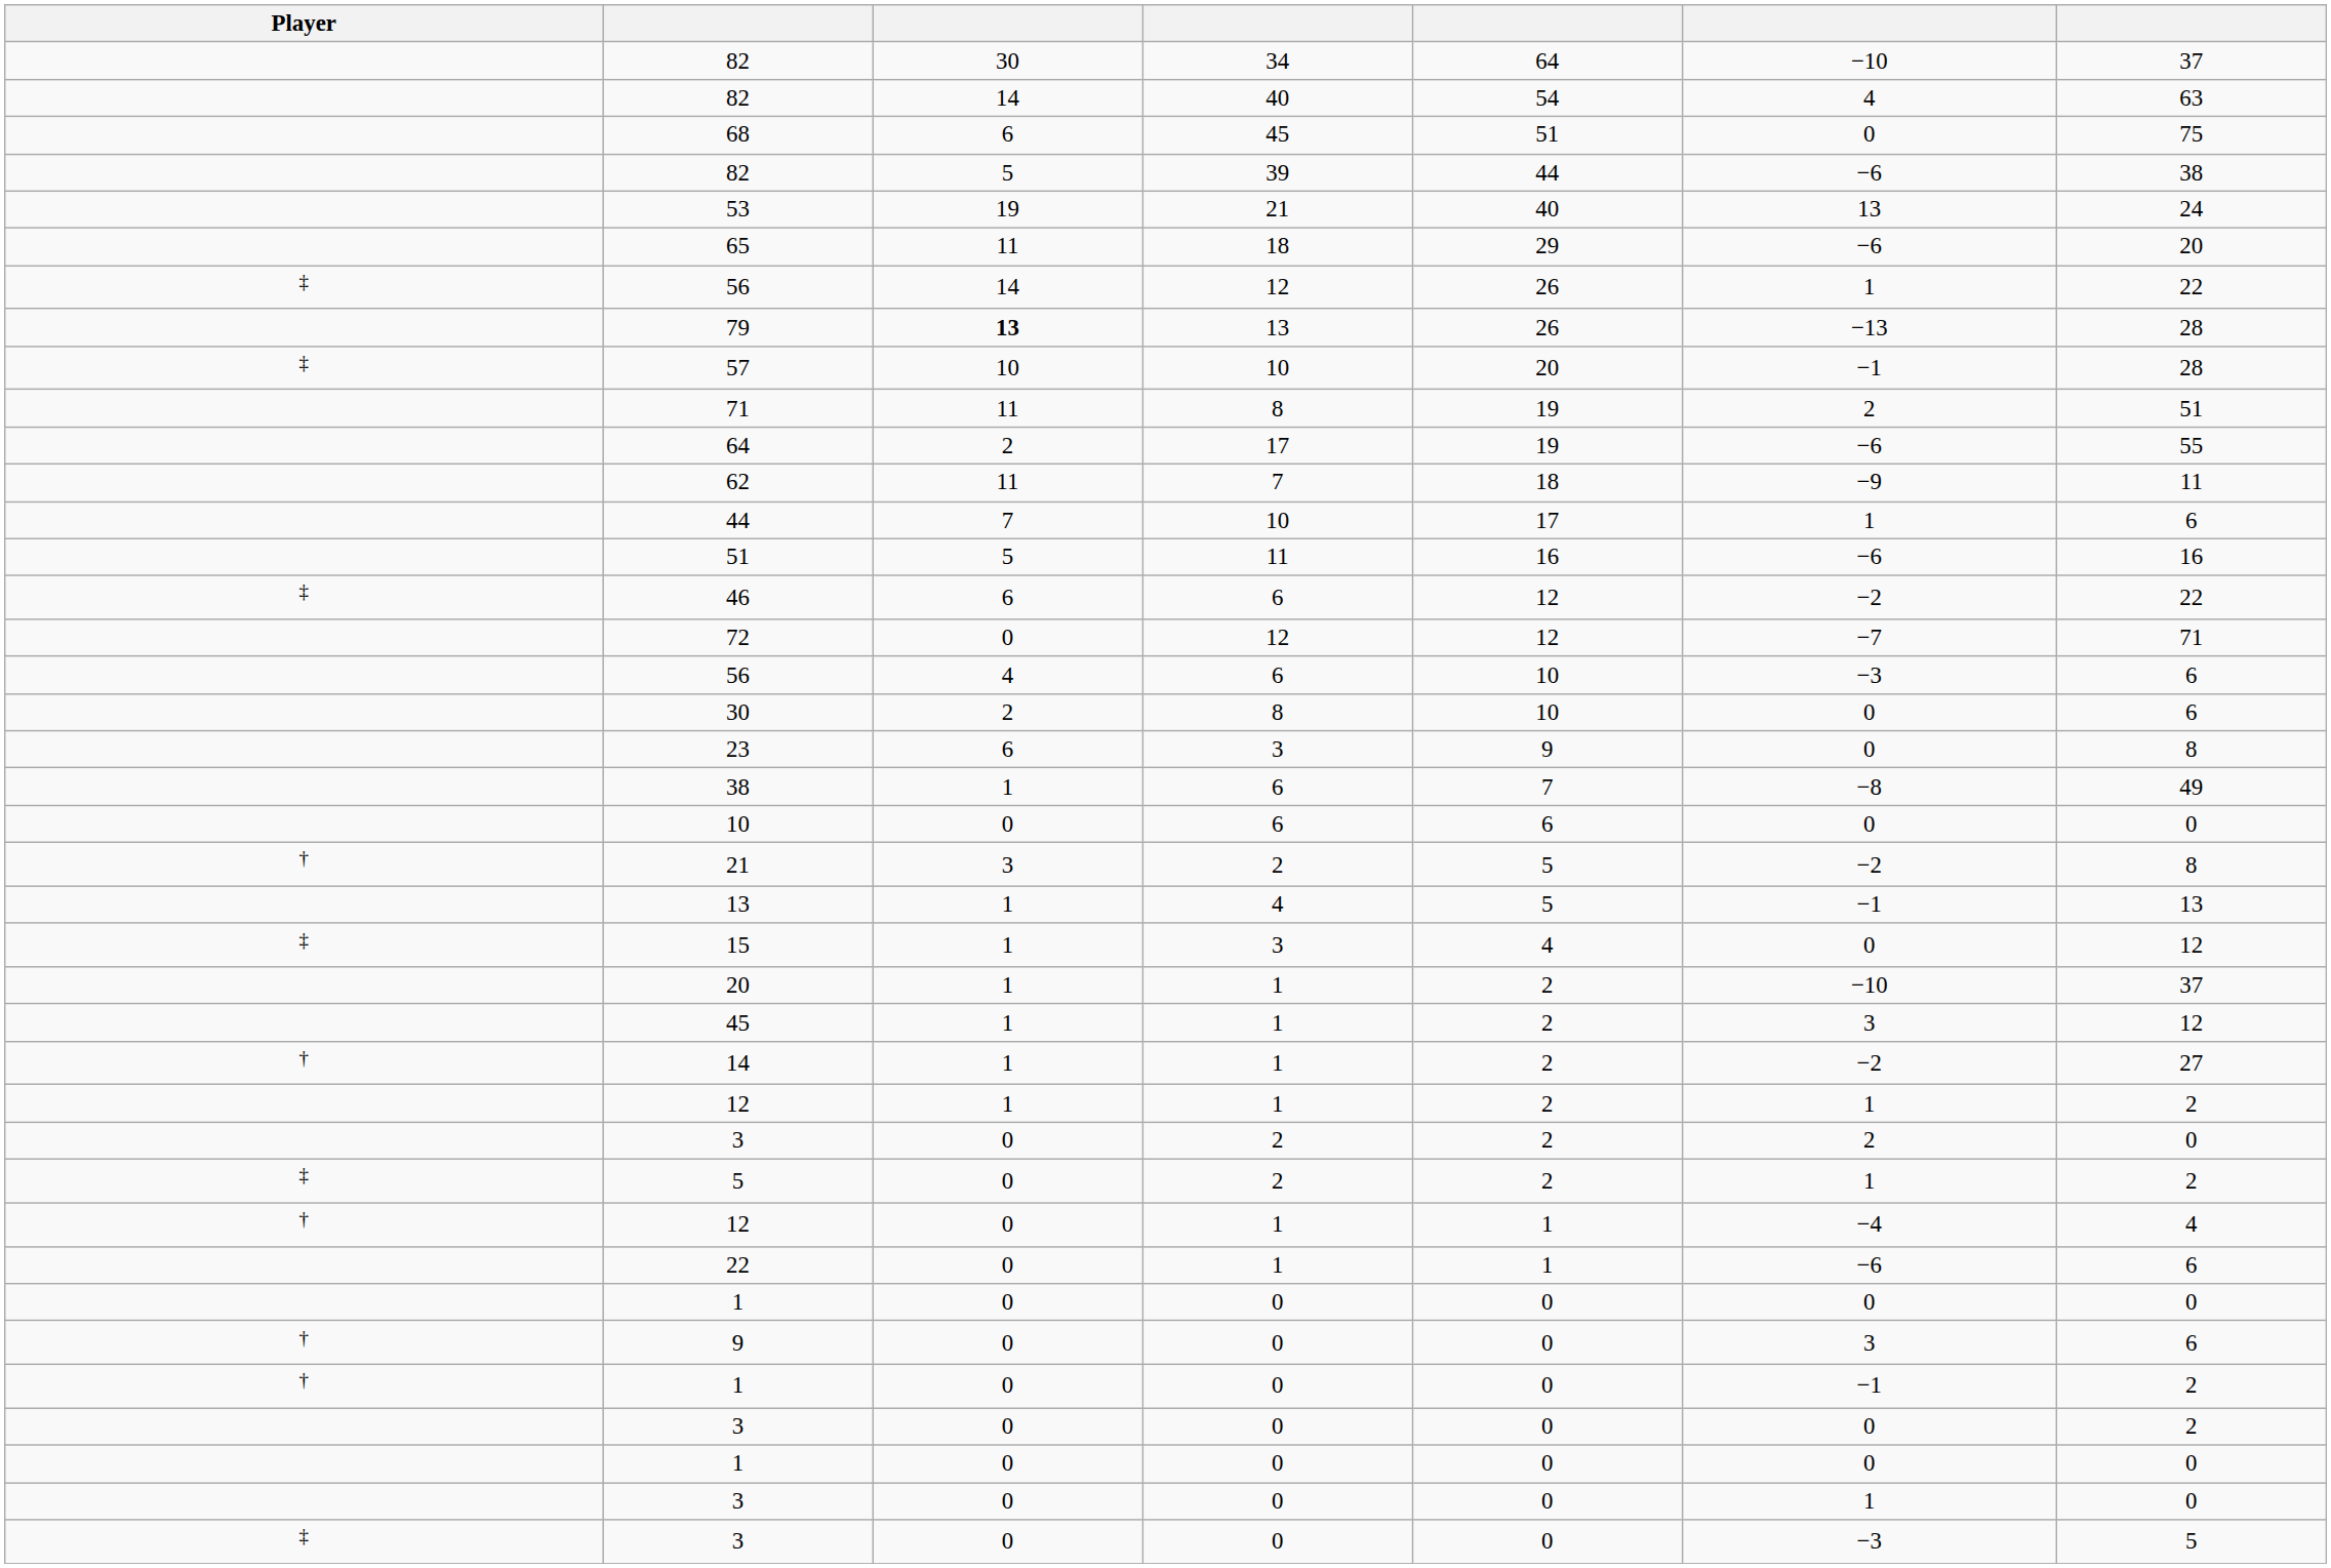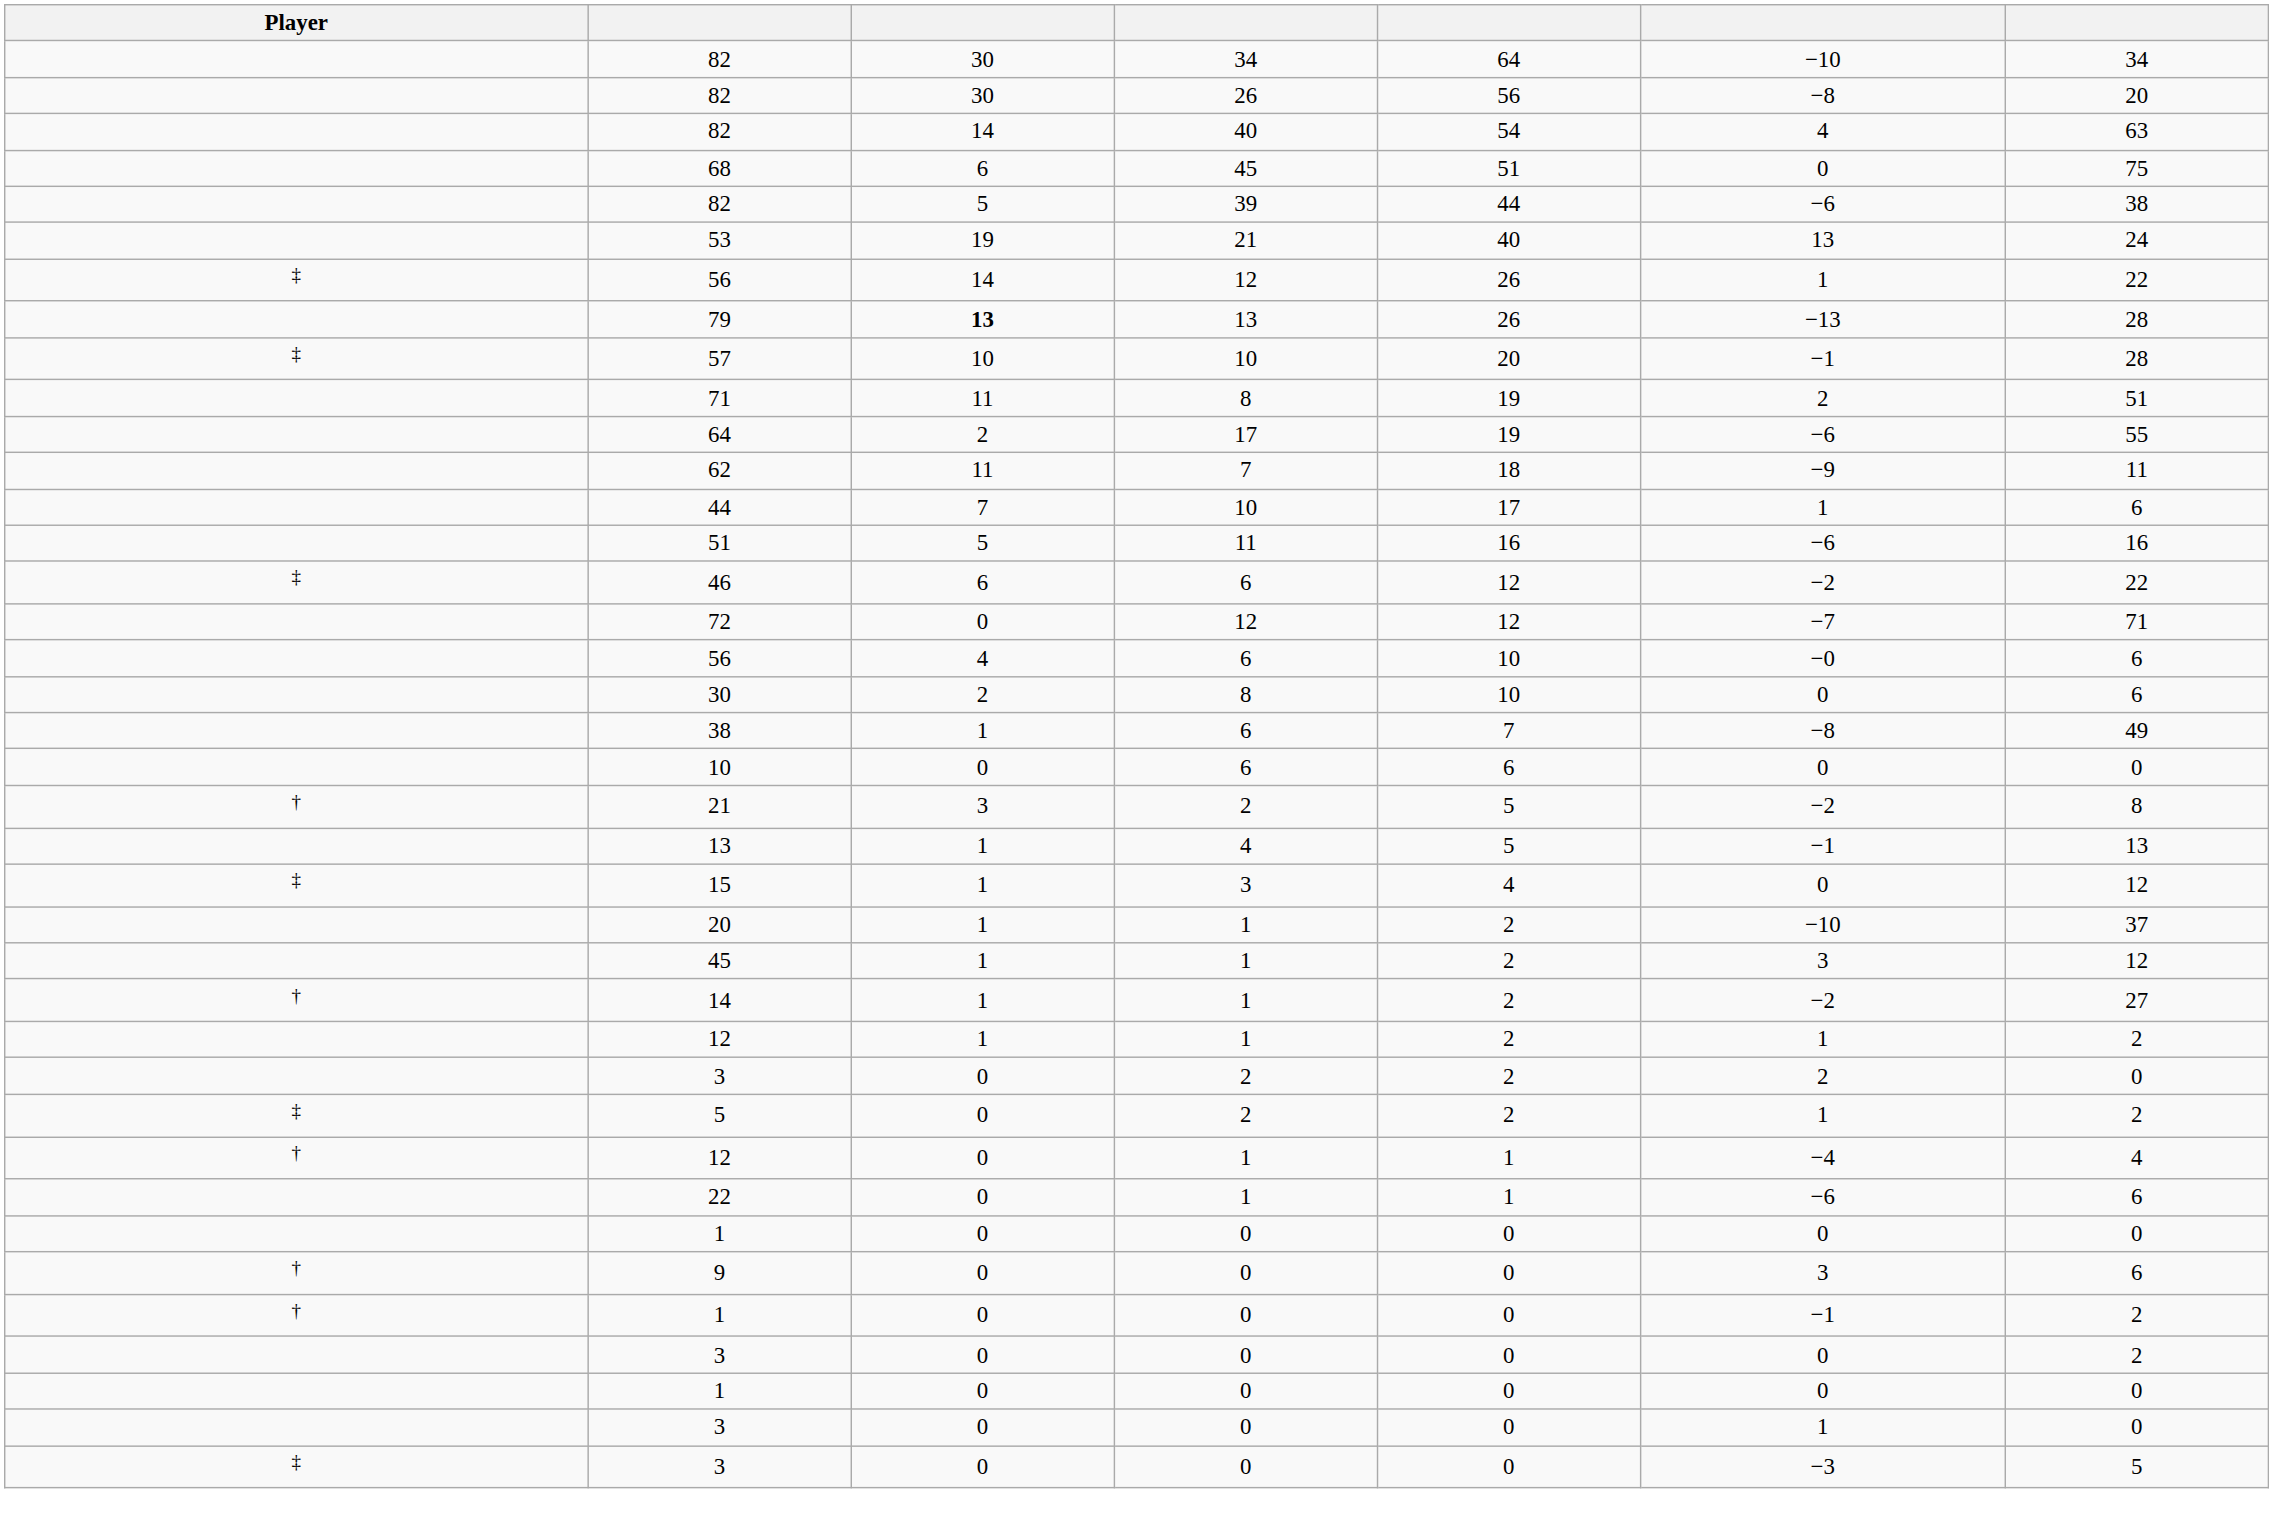82 / 34 | column 7: 37 -> 34
+ row: 82 | 30 | 26 | 56 | −8 | 20
- row: 65 | 11 | 18 | 29 | −6 | 20
56 / 6 | column 6: −3 -> −0
- row: 23 | 6 | 3 | 9 | 0 | 8
